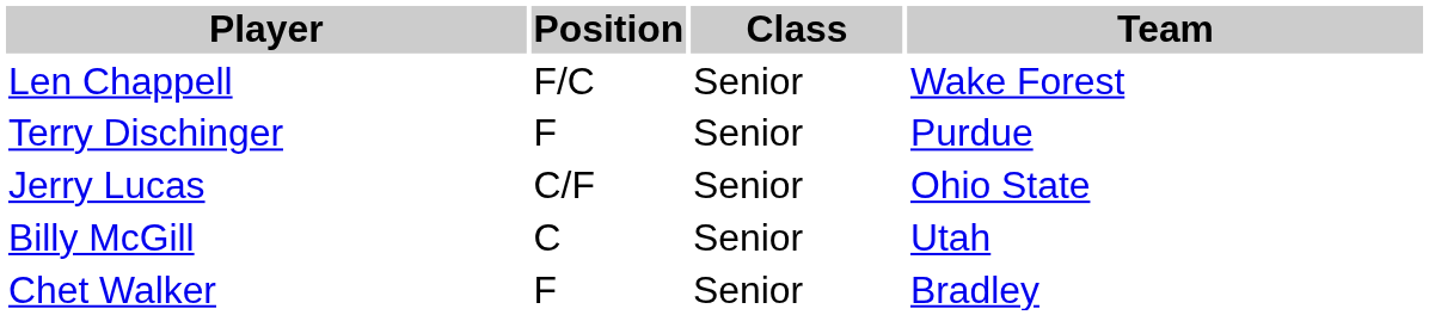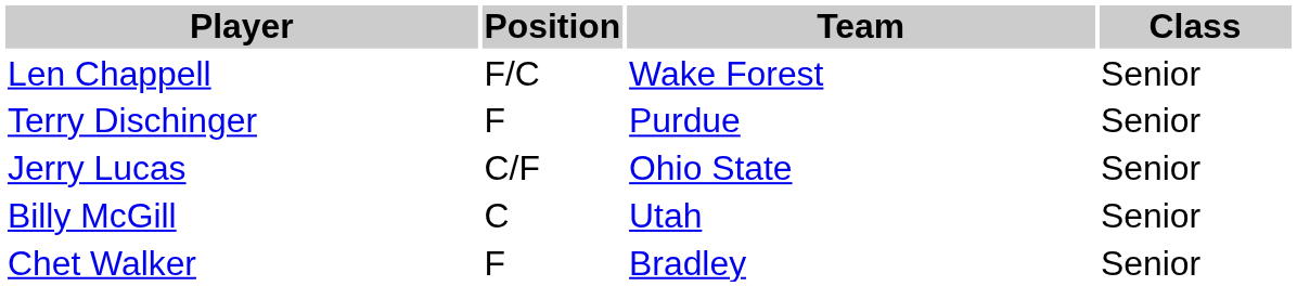columns swapped: Class <-> Team
